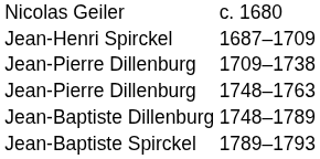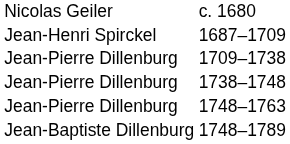+ row: Jean-Pierre Dillenburg | 1738–1748
- row: Jean-Baptiste Spirckel | 1789–1793
